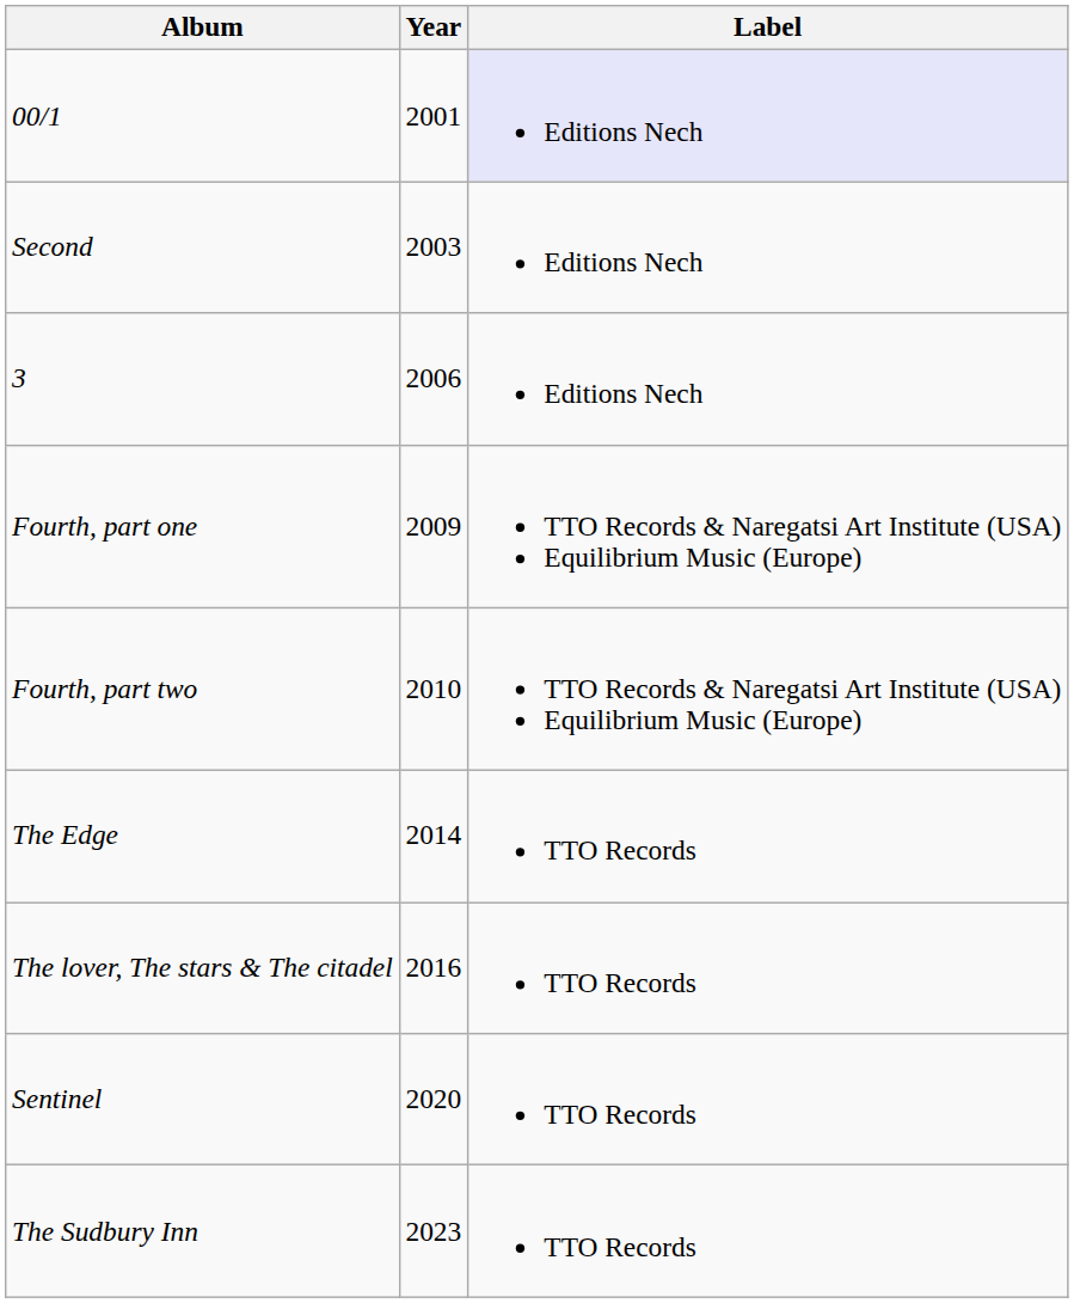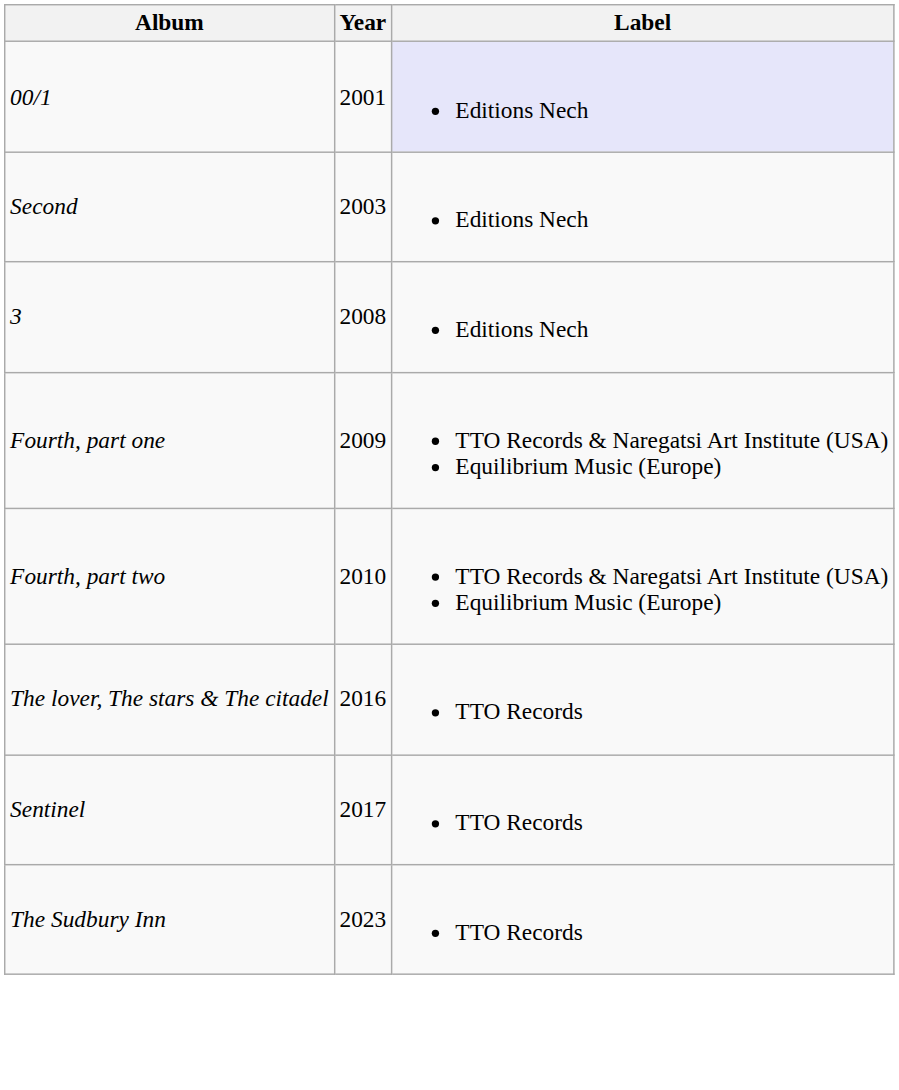3 | Year: 2006 -> 2008
- row: The Edge | 2014 | TTO Records
Sentinel | Year: 2020 -> 2017
